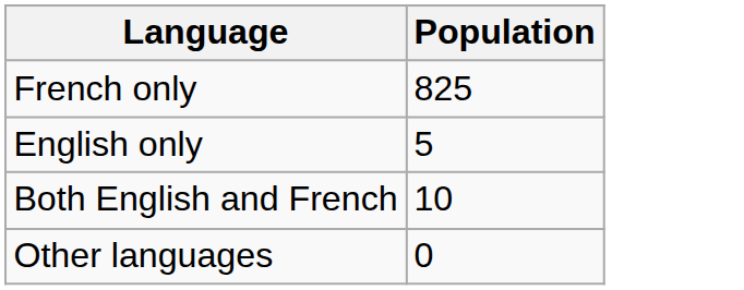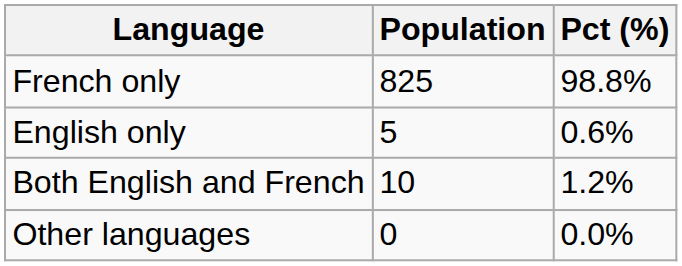+ column: Pct (%) | 98.8% | 0.6% | 1.2% | 0.0%
